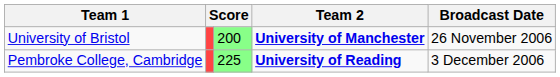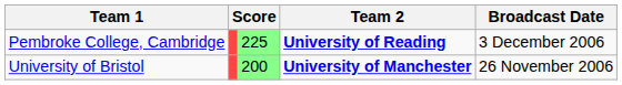rows swapped: University of Bristol <-> Pembroke College, Cambridge
